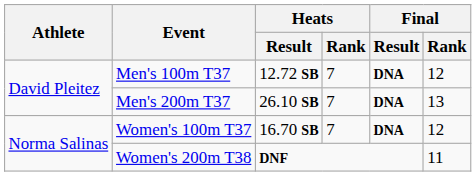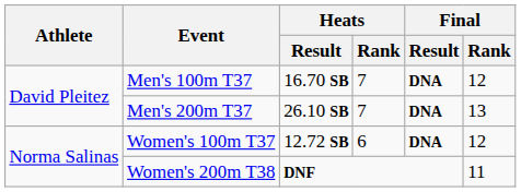Men's 100m T37 | Heats / Result: 12.72 SB -> 16.70 SB
Women's 100m T37 | Heats / Result: 16.70 SB -> 12.72 SB
Women's 100m T37 | Heats / Rank: 7 -> 6
